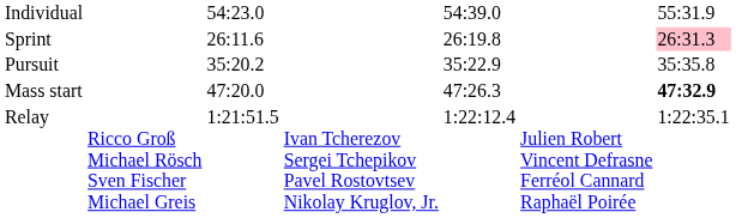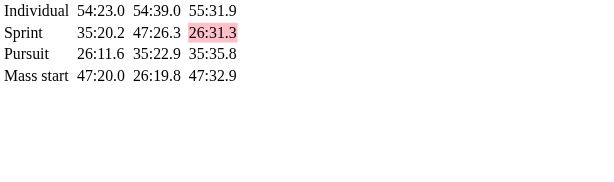Sprint | column 3: 26:11.6 -> 35:20.2
Sprint | column 5: 26:19.8 -> 47:26.3
Pursuit | column 3: 35:20.2 -> 26:11.6
Mass start | column 5: 47:26.3 -> 26:19.8
Mass start | column 7: bold -> normal
- row: Relay | Ricco Groß Michael Rösch Sven Fischer Michael Greis | 1:21:51.5 | Ivan Tcherezov Sergei Tchepikov Pavel Rostovtsev Nikolay Kruglov, Jr. | 1:22:12.4 | Julien Robert Vincent Defrasne Ferréol Cannard Raphaël Poirée | 1:22:35.1
